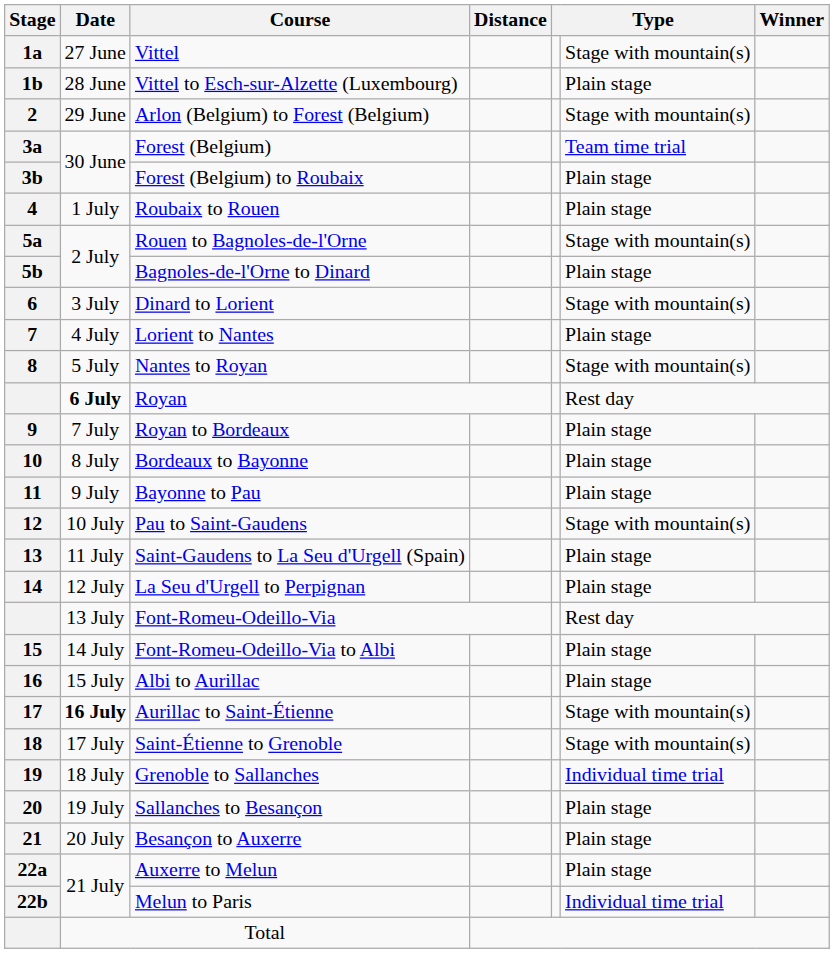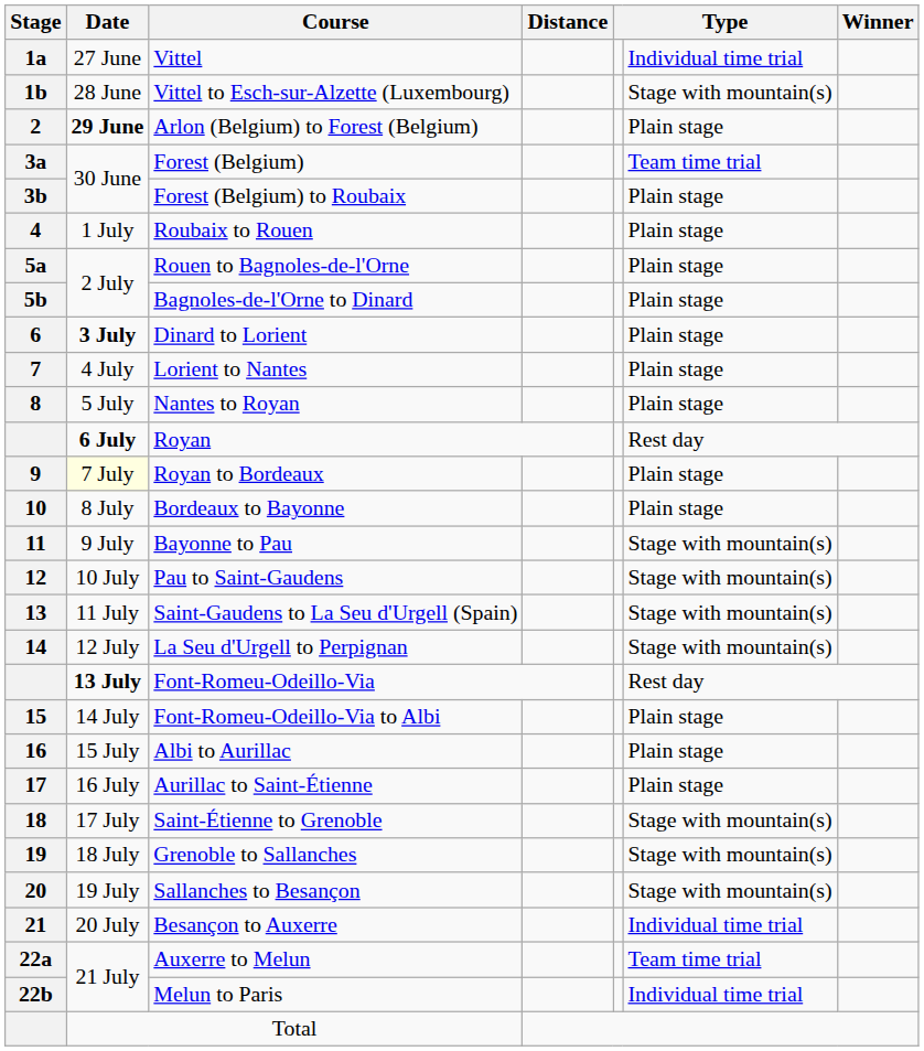Vittel | column 6: Stage with mountain(s) -> Individual time trial
Vittel to Esch-sur-Alzette (Luxembourg) | column 6: Plain stage -> Stage with mountain(s)
Arlon (Belgium) to Forest (Belgium) | Date: normal -> bold
Arlon (Belgium) to Forest (Belgium) | column 6: Stage with mountain(s) -> Plain stage
Rouen to Bagnoles-de-l'Orne | column 6: Stage with mountain(s) -> Plain stage
Dinard to Lorient | Date: normal -> bold
Dinard to Lorient | column 6: Stage with mountain(s) -> Plain stage
Nantes to Royan | column 6: Stage with mountain(s) -> Plain stage
Royan to Bordeaux | Date: no background -> lightyellow background
Bayonne to Pau | column 6: Plain stage -> Stage with mountain(s)
Saint-Gaudens to La Seu d'Urgell (Spain) | column 6: Plain stage -> Stage with mountain(s)
La Seu d'Urgell to Perpignan | column 6: Plain stage -> Stage with mountain(s)
Font-Romeu-Odeillo-Via | Date: normal -> bold
Aurillac to Saint-Étienne | Date: bold -> normal
Aurillac to Saint-Étienne | column 6: Stage with mountain(s) -> Plain stage
Grenoble to Sallanches | column 6: Individual time trial -> Stage with mountain(s)
Sallanches to Besançon | column 6: Plain stage -> Stage with mountain(s)
Besançon to Auxerre | column 6: Plain stage -> Individual time trial
Auxerre to Melun | column 6: Plain stage -> Team time trial
